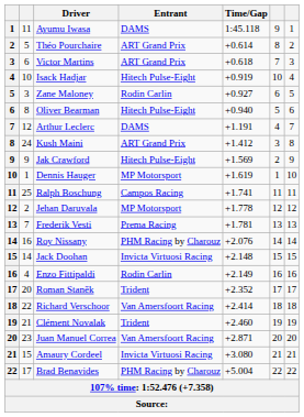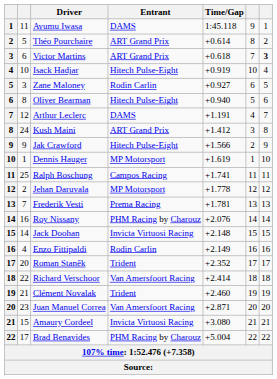Victor Martins | column 7: normal -> bold
Jak Crawford | Time/Gap: +1.569 -> +1.566
